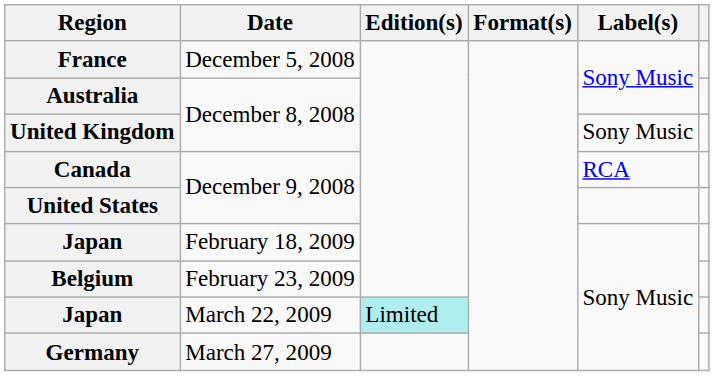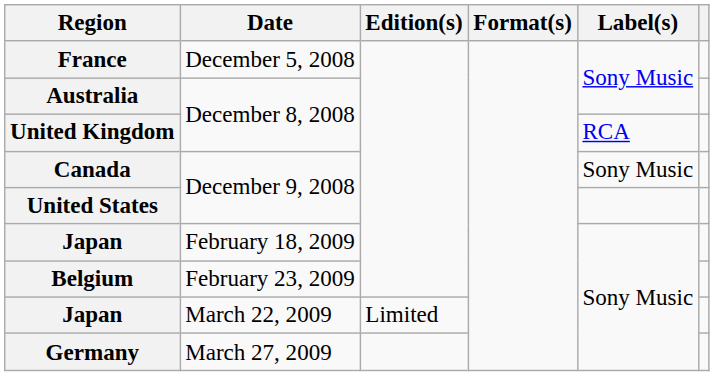United Kingdom | Label(s): Sony Music -> RCA
Canada | Label(s): RCA -> Sony Music
Japan / March 22, 2009 | Edition(s): paleturquoise background -> no background
